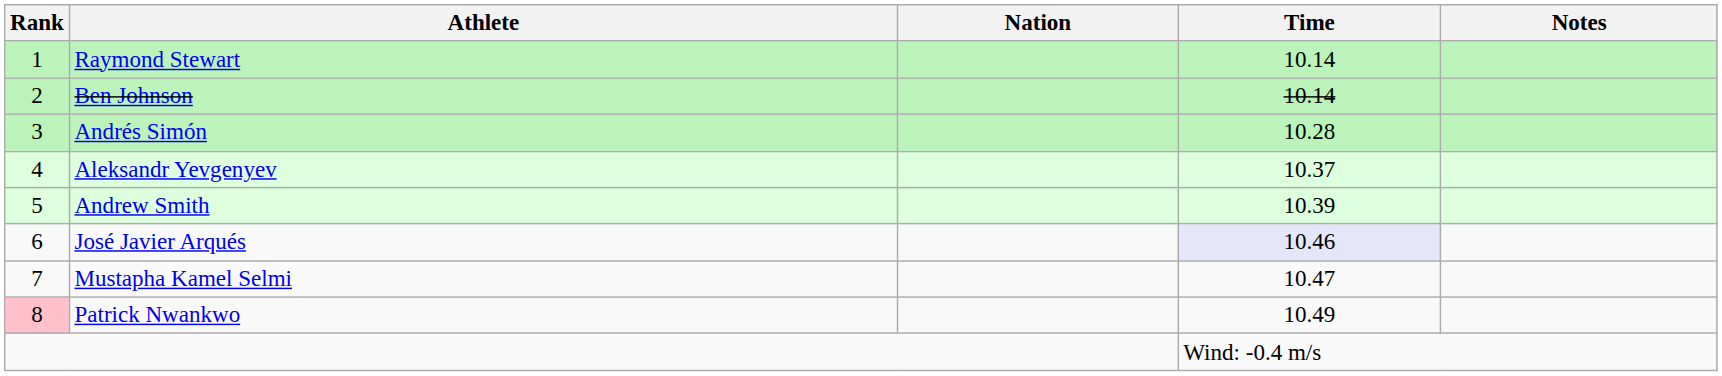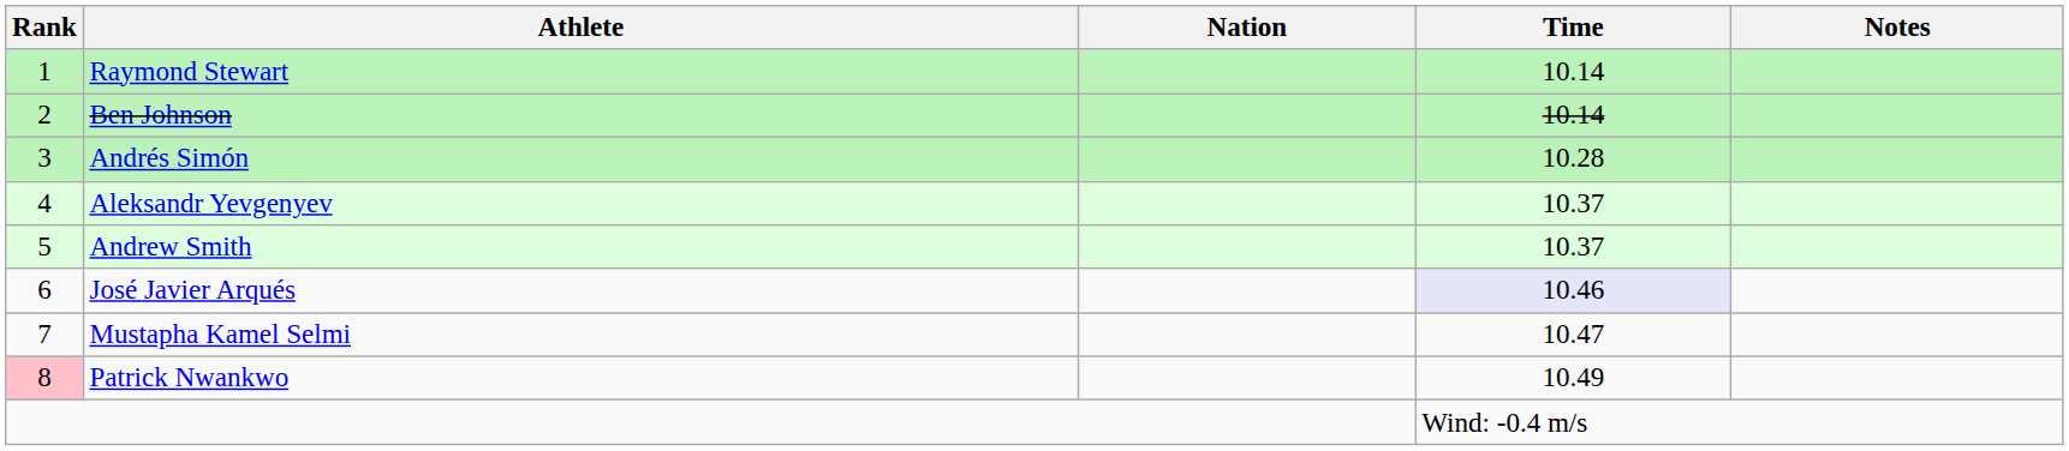Andrew Smith | Time: 10.39 -> 10.37
